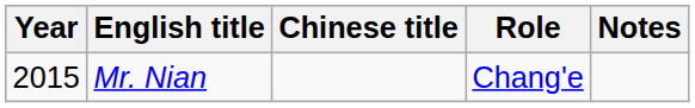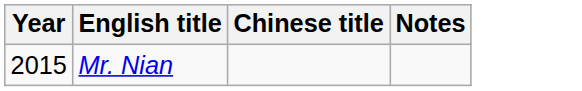- column: Role | Chang'e
